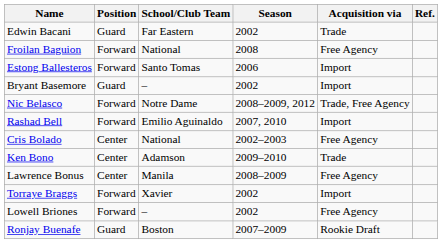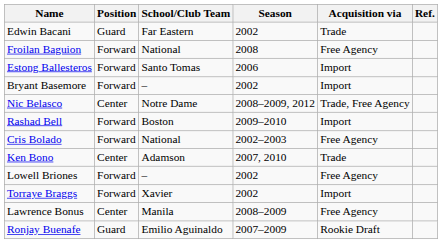Bryant Basemore | Position: Guard -> Forward
Nic Belasco | Position: Forward -> Center
Rashad Bell | School/Club Team: Emilio Aguinaldo -> Boston
Rashad Bell | Season: 2007, 2010 -> 2009–2010
Cris Bolado | Position: Center -> Forward
Ken Bono | Season: 2009–2010 -> 2007, 2010
rows swapped: Lawrence Bonus <-> Lowell Briones
Ronjay Buenafe | School/Club Team: Boston -> Emilio Aguinaldo
